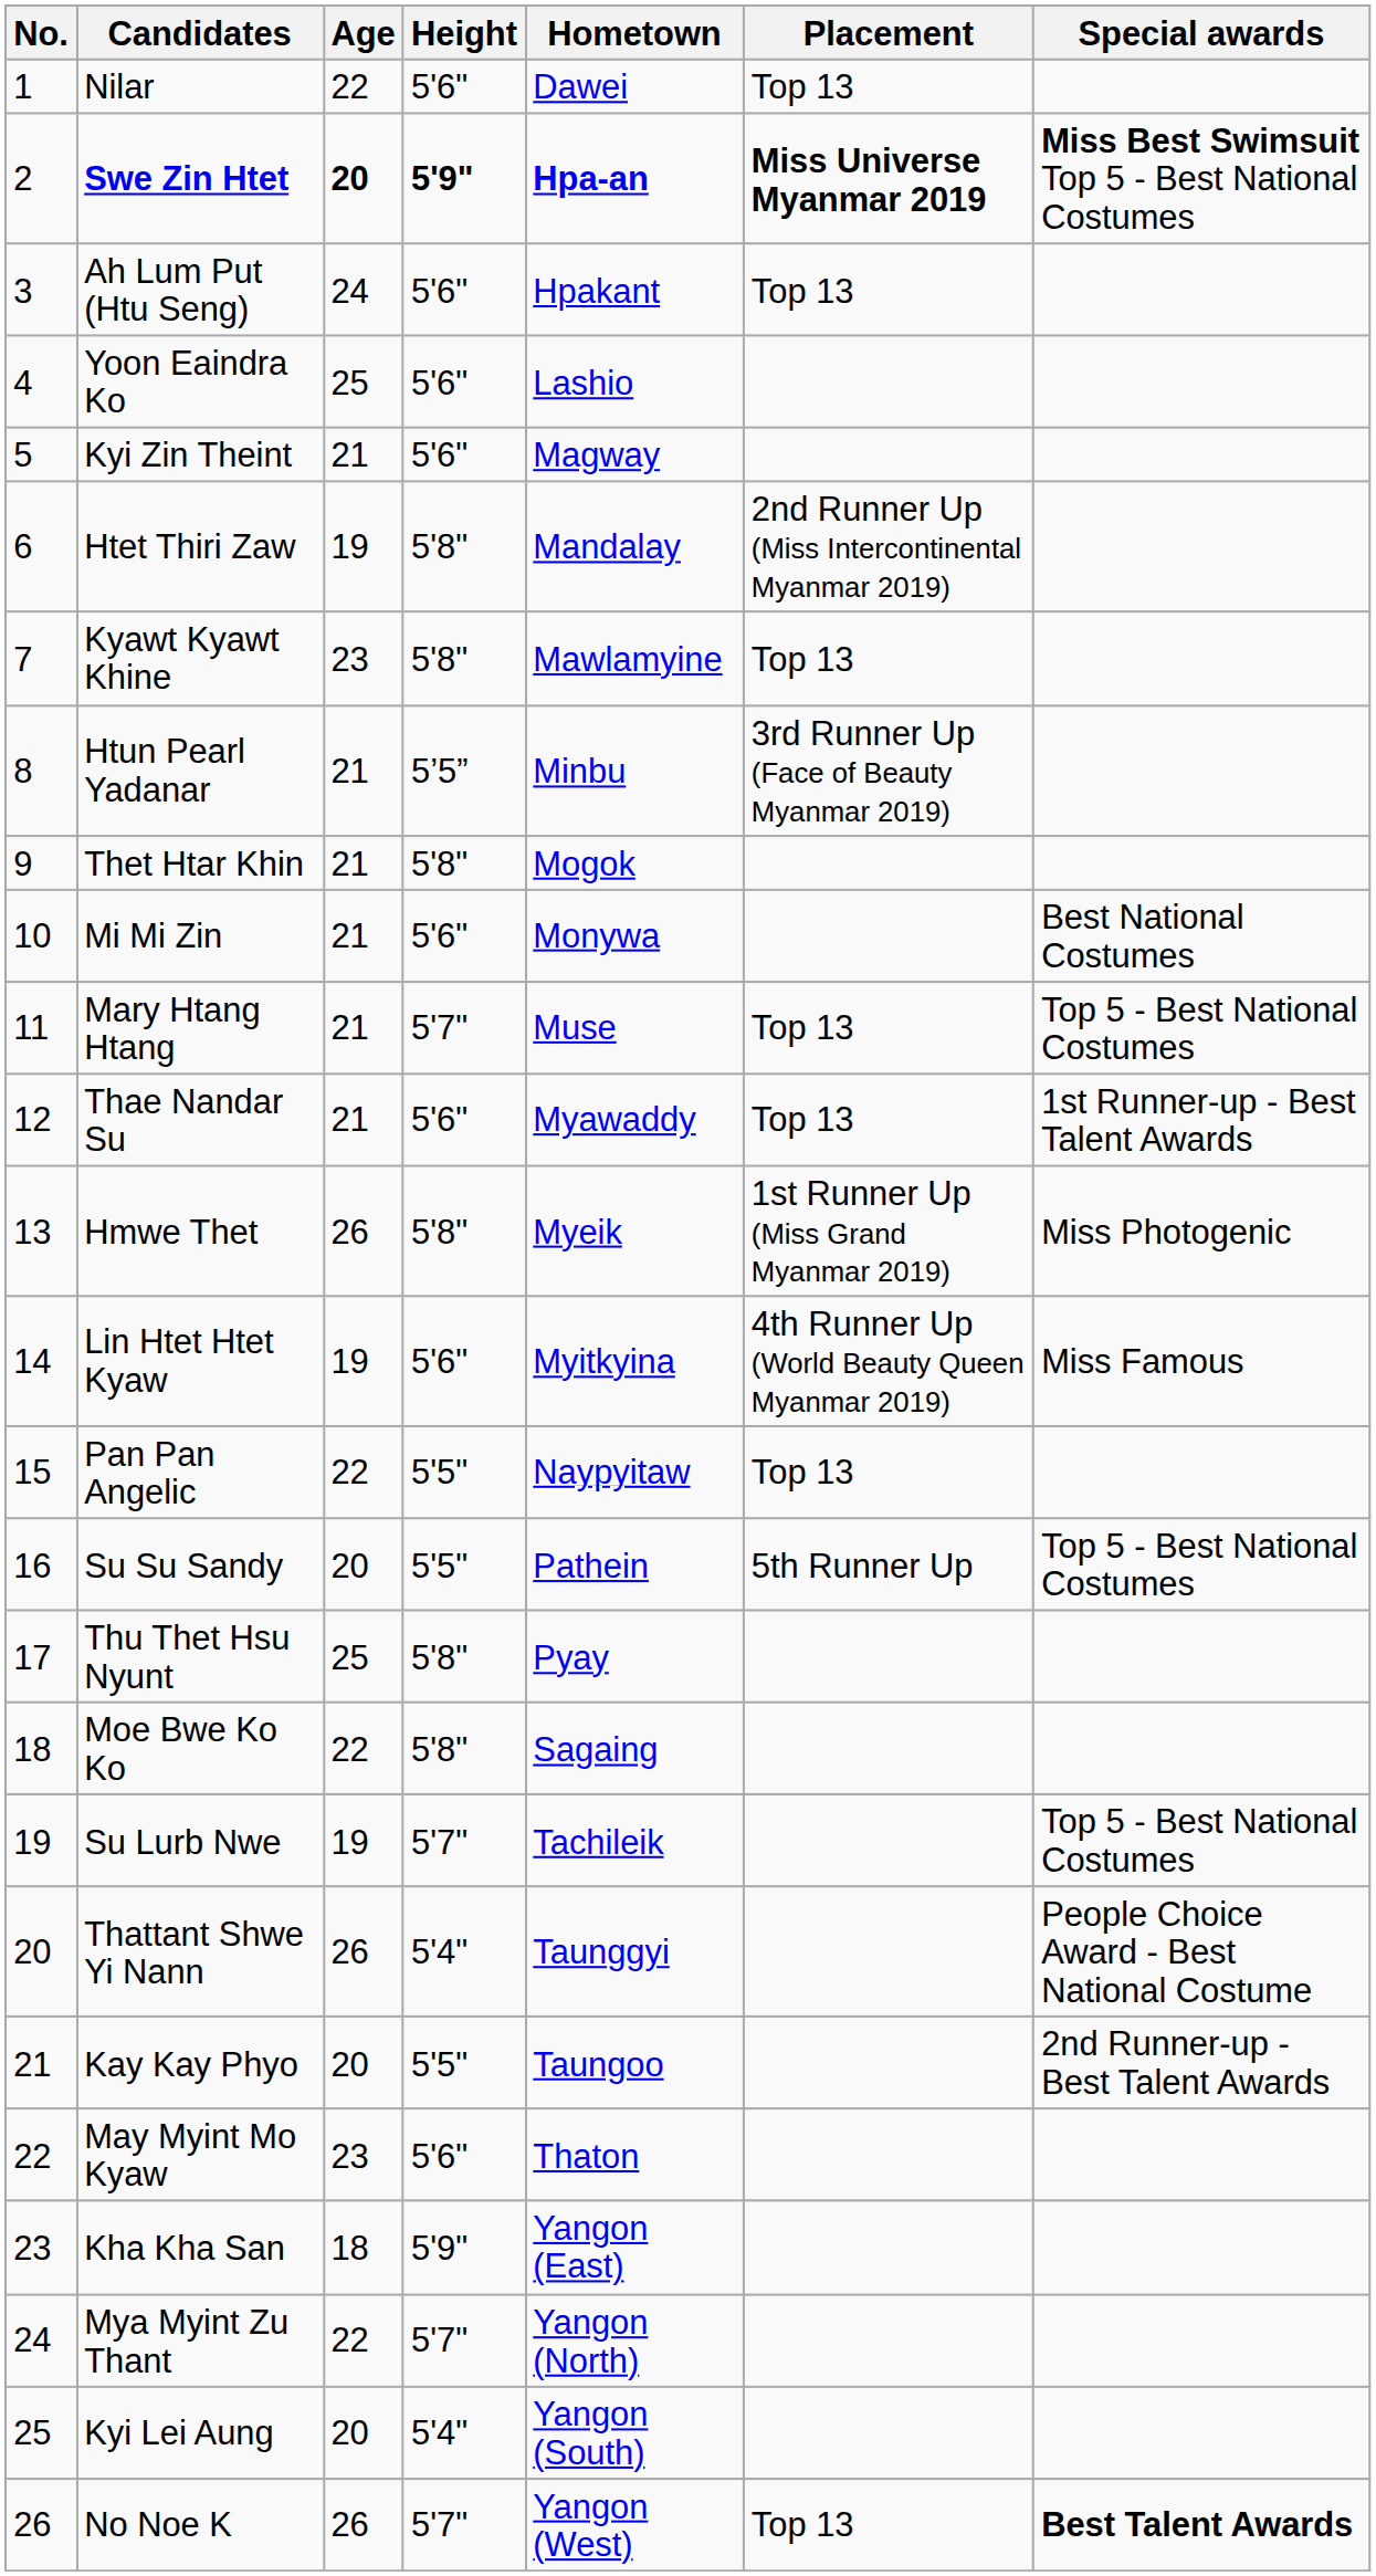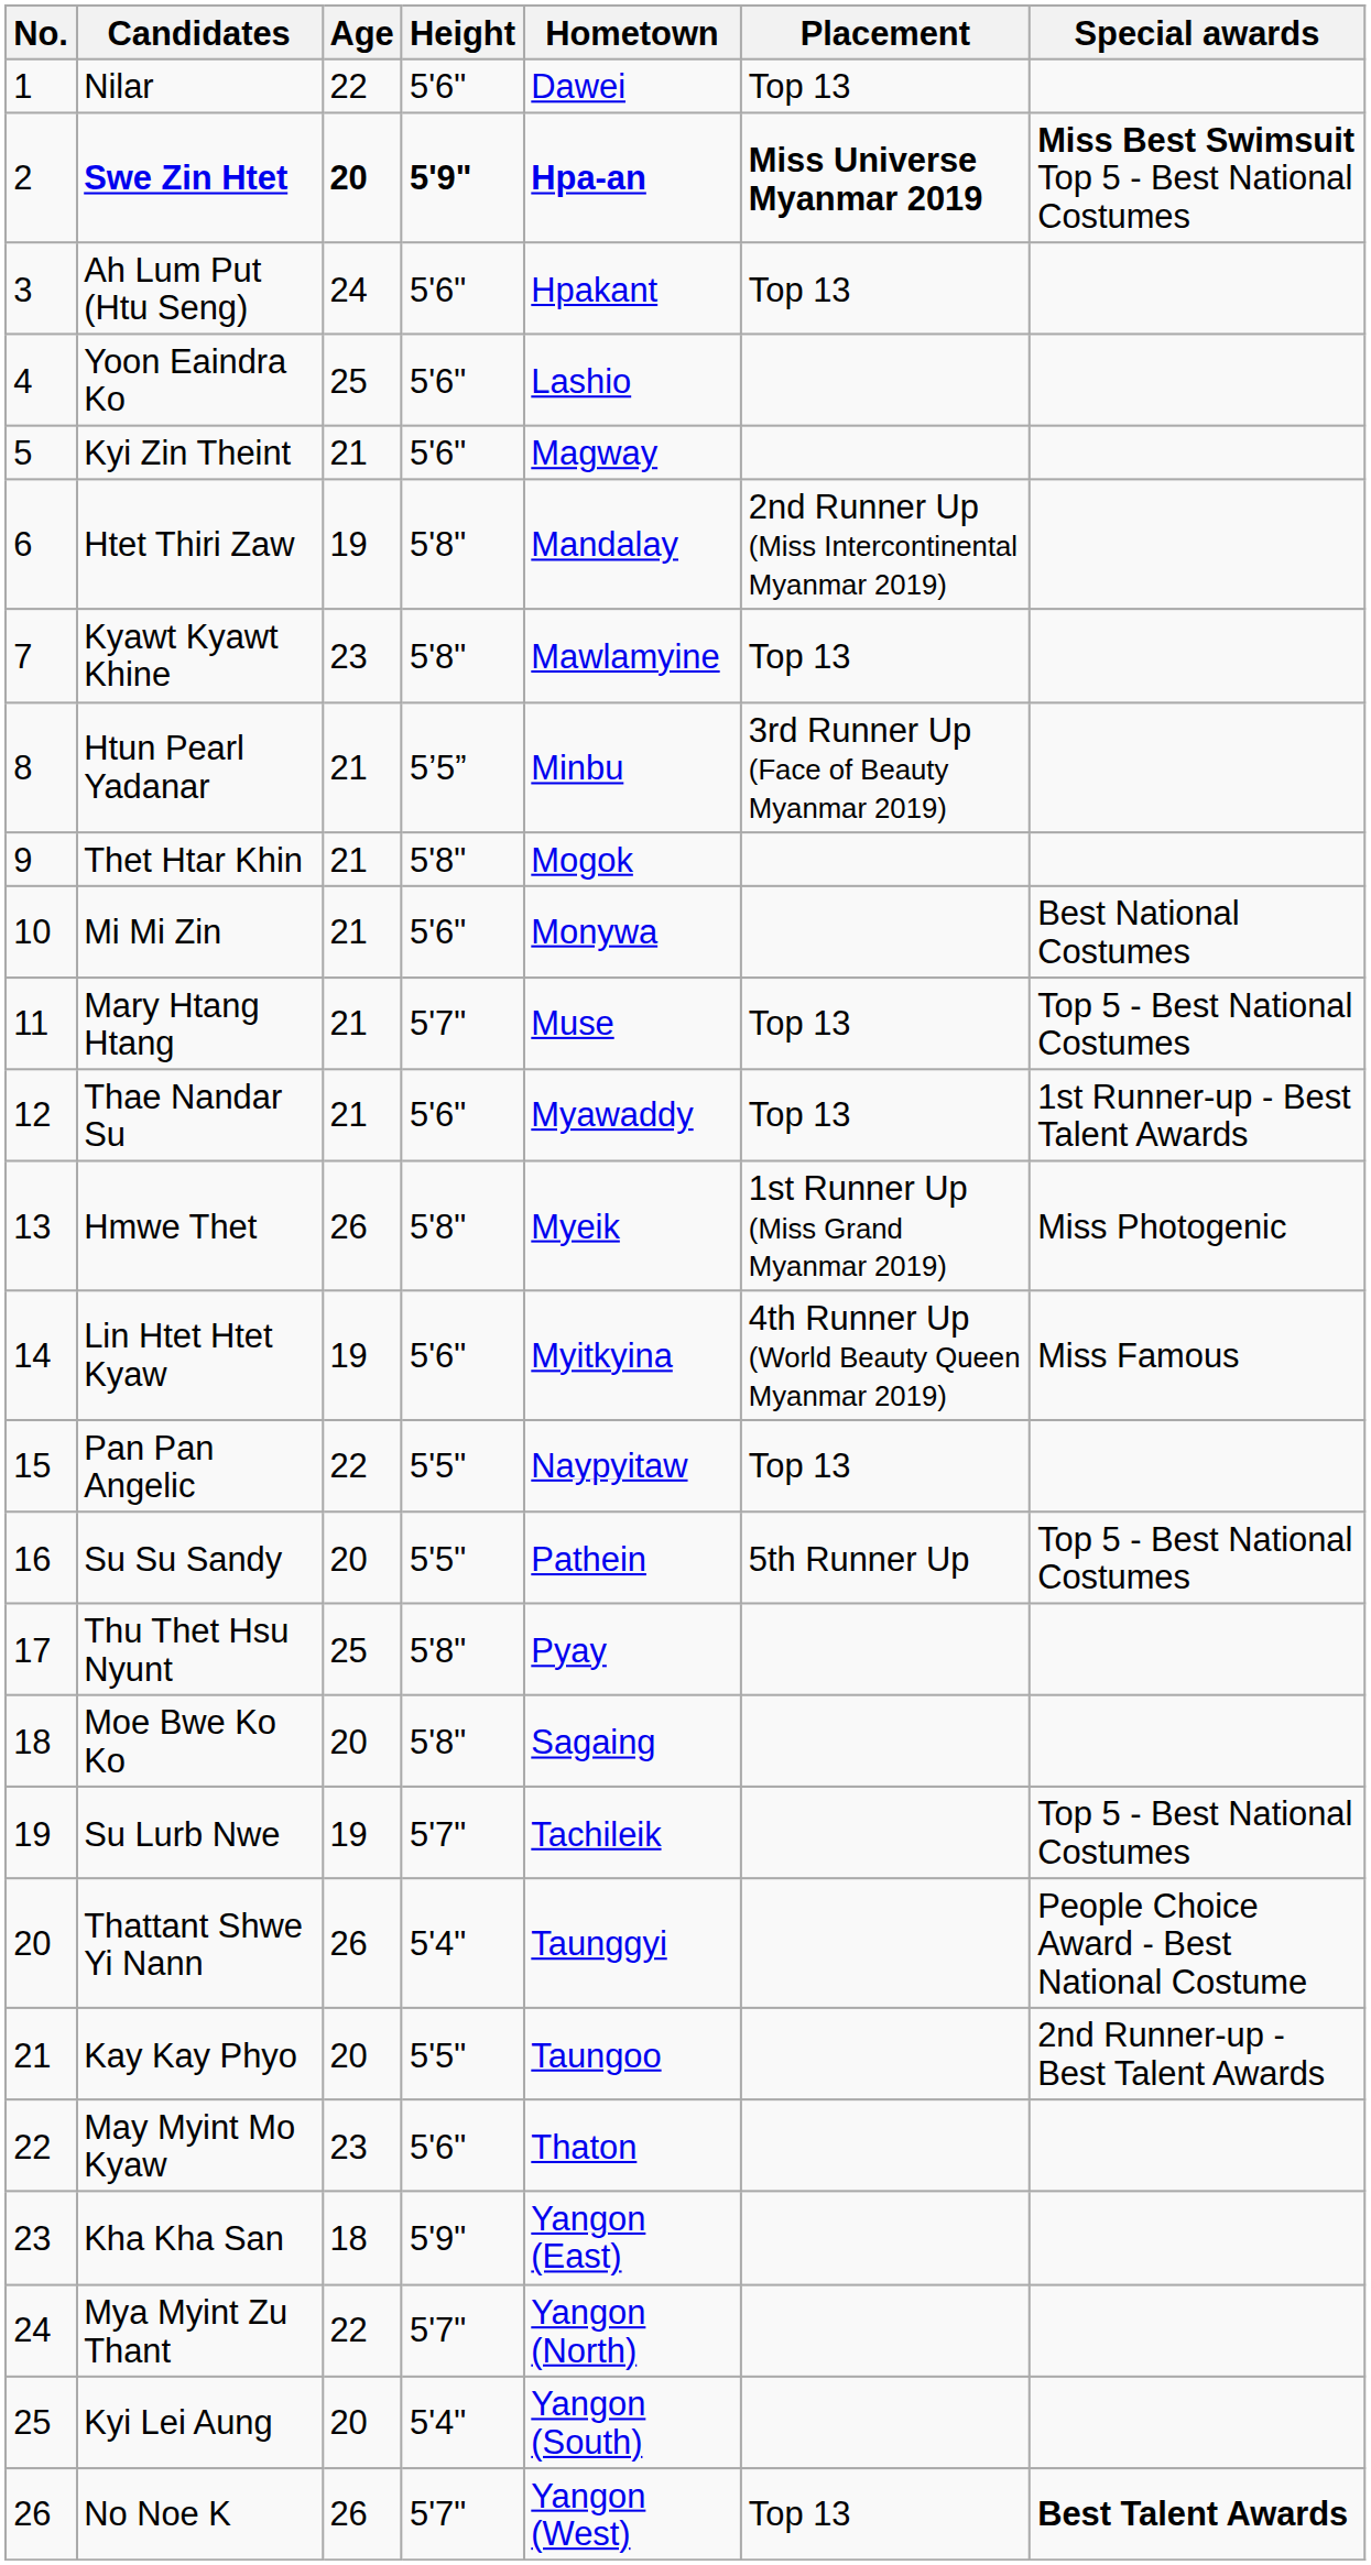Moe Bwe Ko Ko | Age: 22 -> 20
